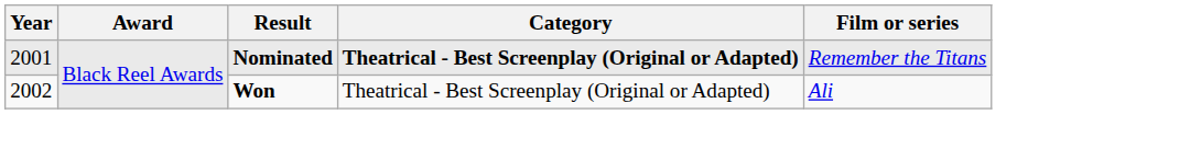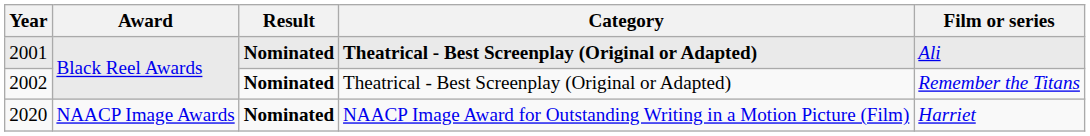2001 | Film or series: Remember the Titans -> Ali
2002 | Result: Won -> Nominated
2002 | Film or series: Ali -> Remember the Titans
+ row: 2020 | NAACP Image Awards | Nominated | NAACP Image Award for Outstanding Writing in a Motion Picture (Film) | Harriet
